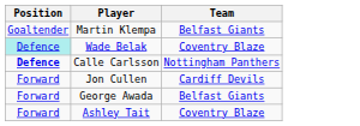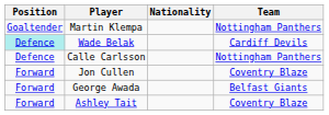+ column: Nationality
Martin Klempa | Team: Belfast Giants -> Nottingham Panthers
Wade Belak | Team: Coventry Blaze -> Cardiff Devils
Calle Carlsson | Position: bold -> normal
Jon Cullen | Team: Cardiff Devils -> Coventry Blaze
